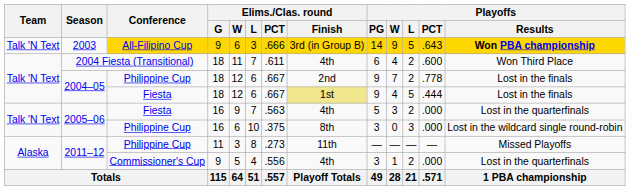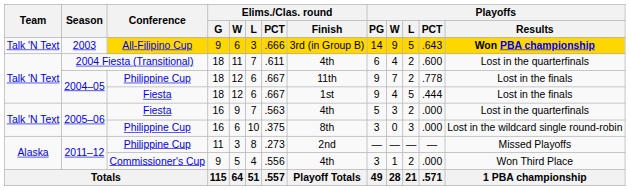2004 Fiesta (Transitional) | Playoffs / Results: Won Third Place -> Lost in the quarterfinals
2004–05 / Philippine Cup | Elims./Clas. round / Finish: 2nd -> 11th
2004–05 / Fiesta | Elims./Clas. round / Finish: khaki background -> no background
2011–12 / Philippine Cup | Elims./Clas. round / Finish: 11th -> 2nd
2011–12 / Commissioner's Cup | Playoffs / Results: Lost in the quarterfinals -> Won Third Place
